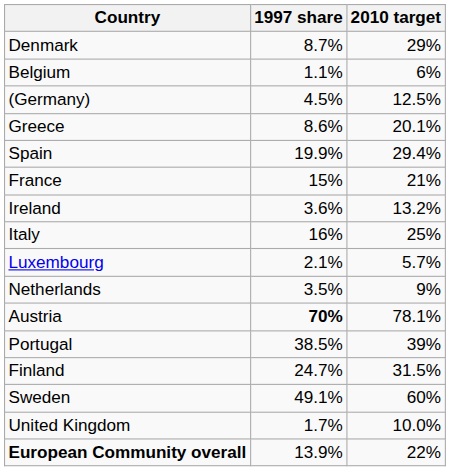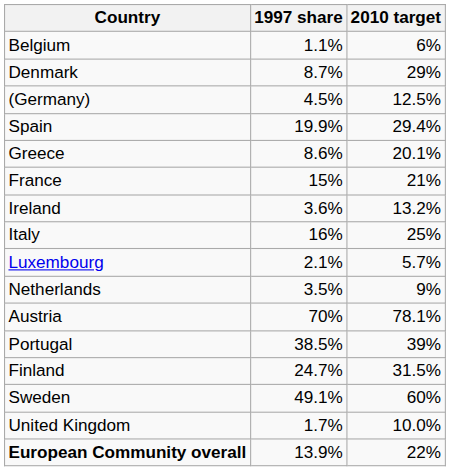rows swapped: Belgium <-> Denmark
rows swapped: Greece <-> Spain
Austria | 1997 share: bold -> normal
